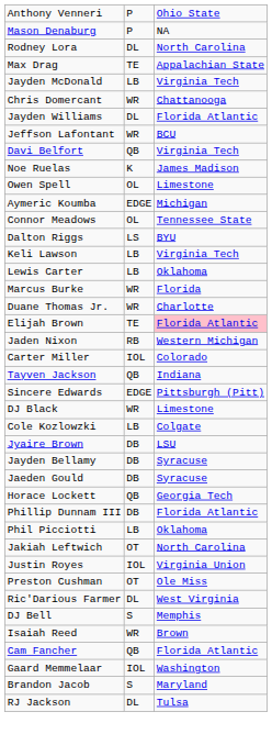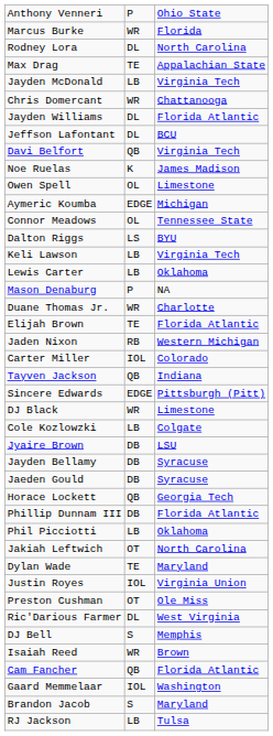rows swapped: Mason Denaburg <-> Marcus Burke
Jeffson Lafontant | column 2: WR -> DL
Elijah Brown | column 3: pink background -> no background
+ row: Dylan Wade | TE | Maryland
RJ Jackson | column 2: DL -> LB
